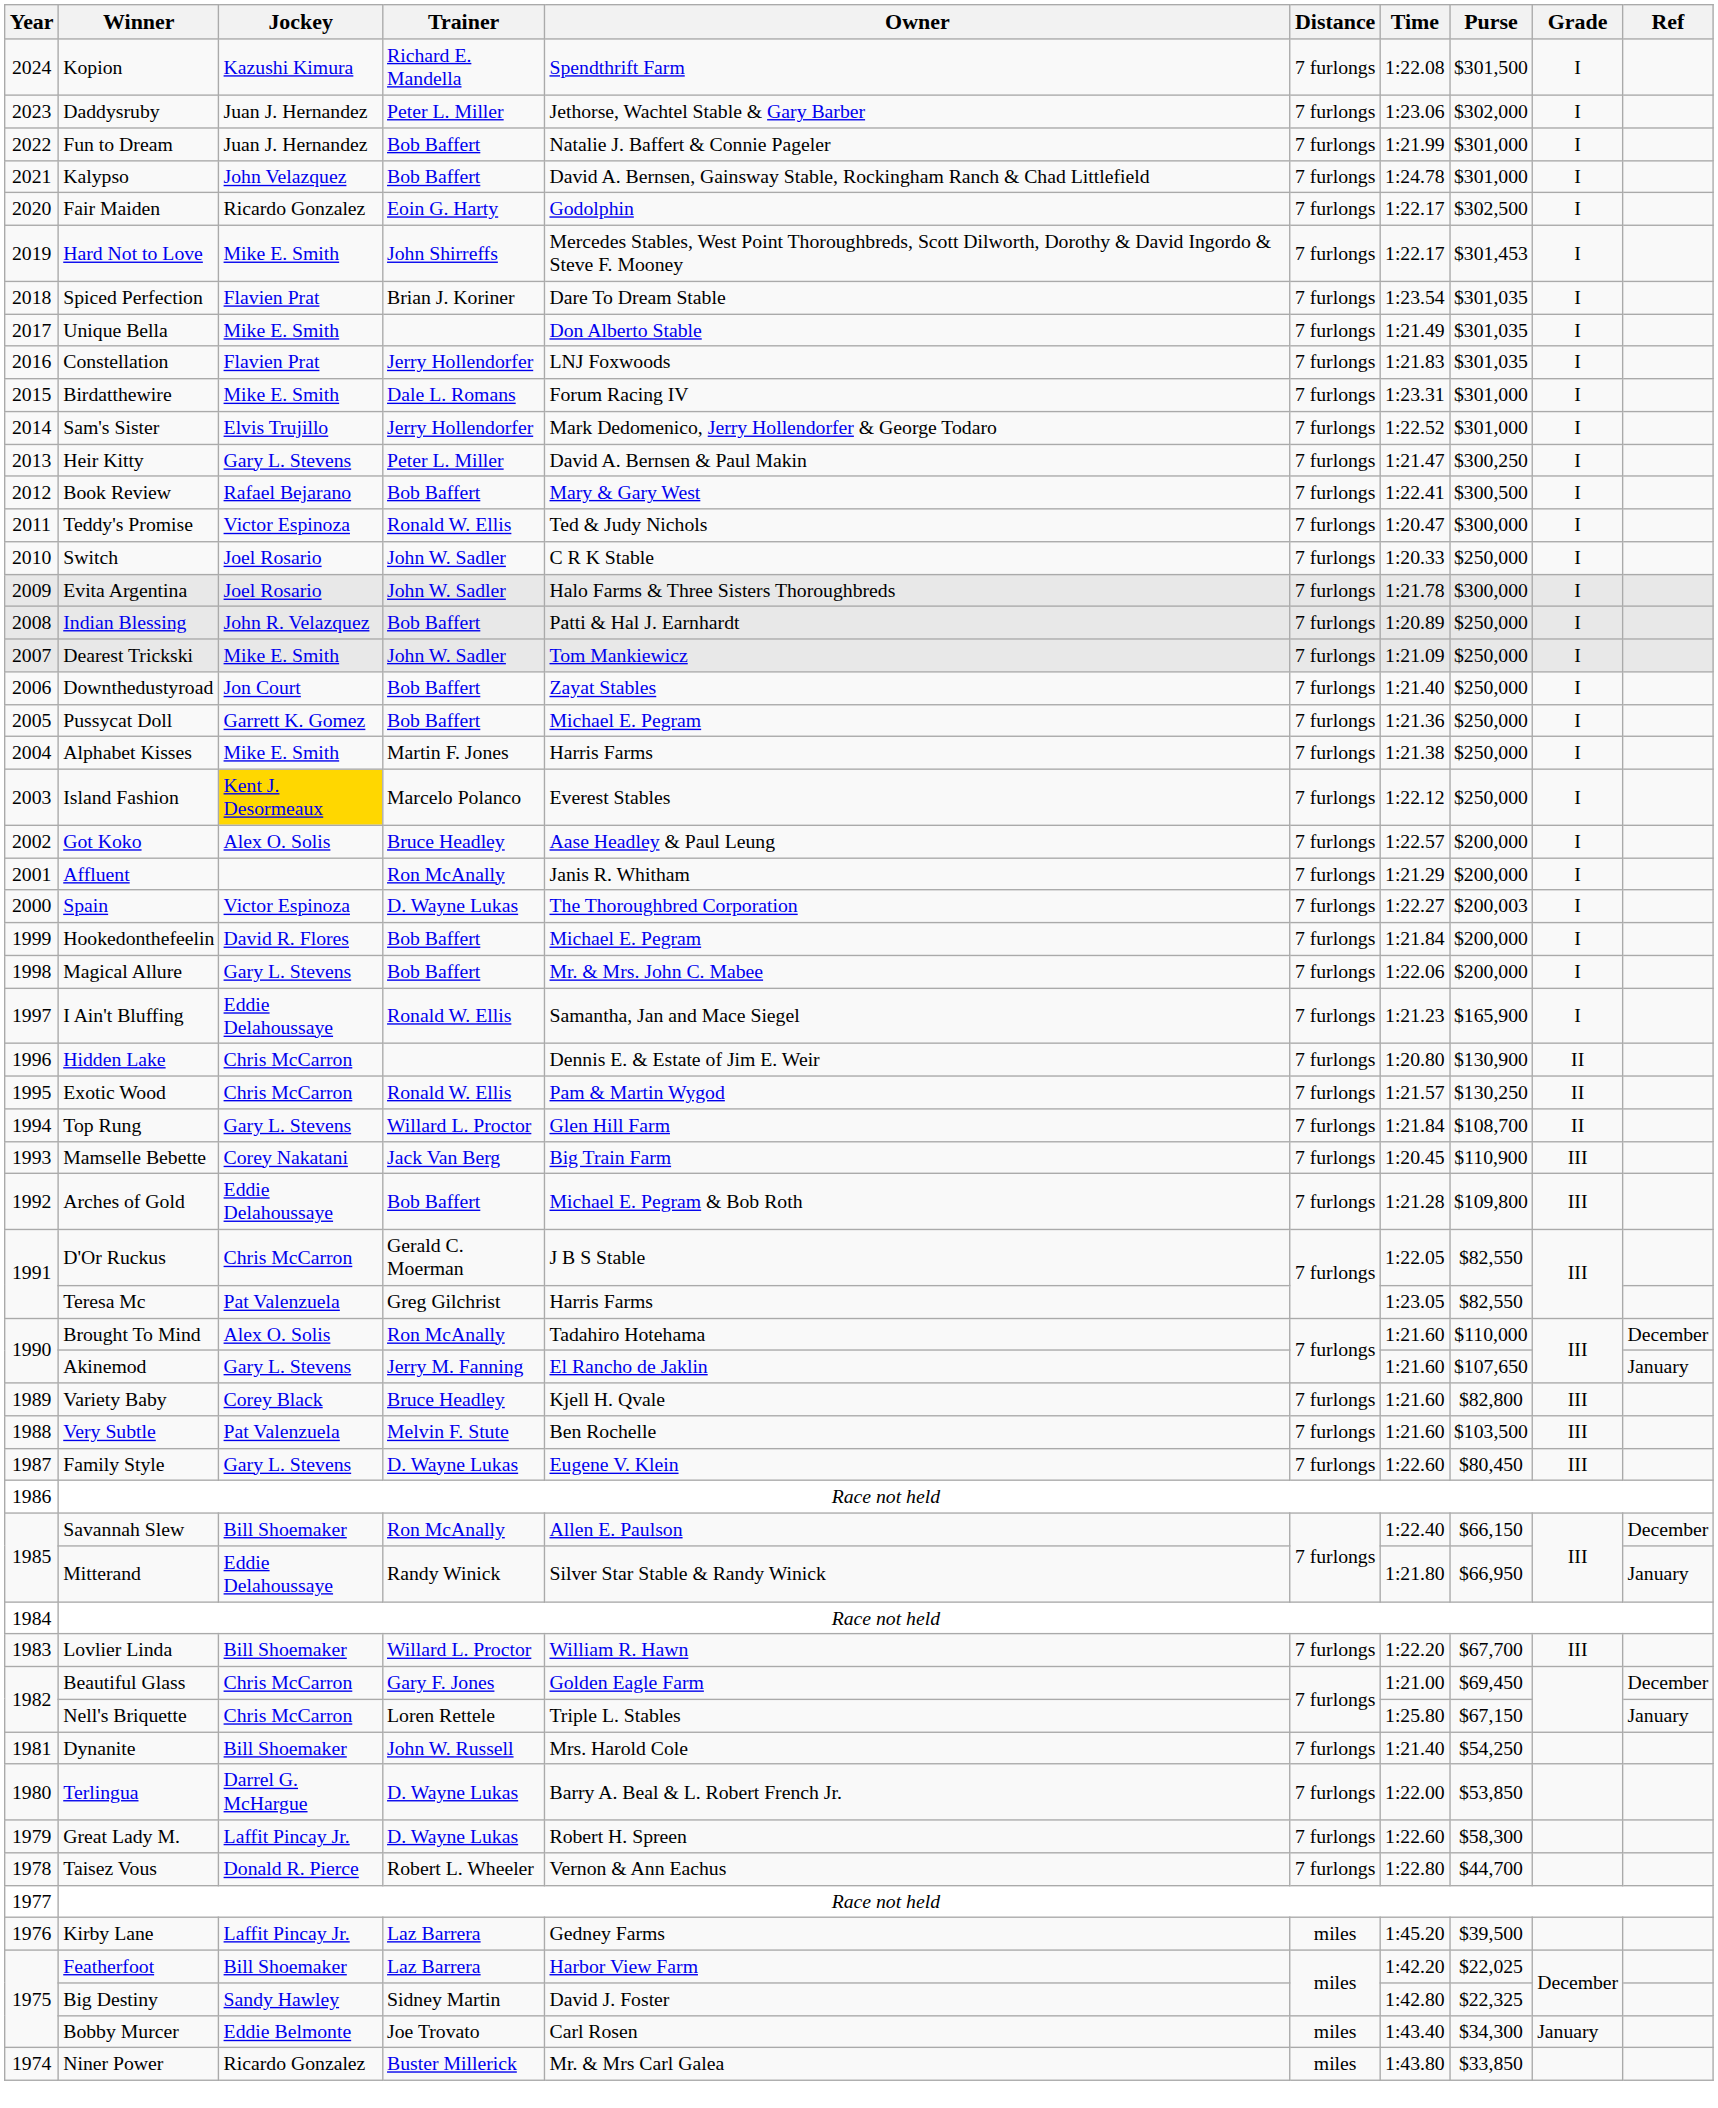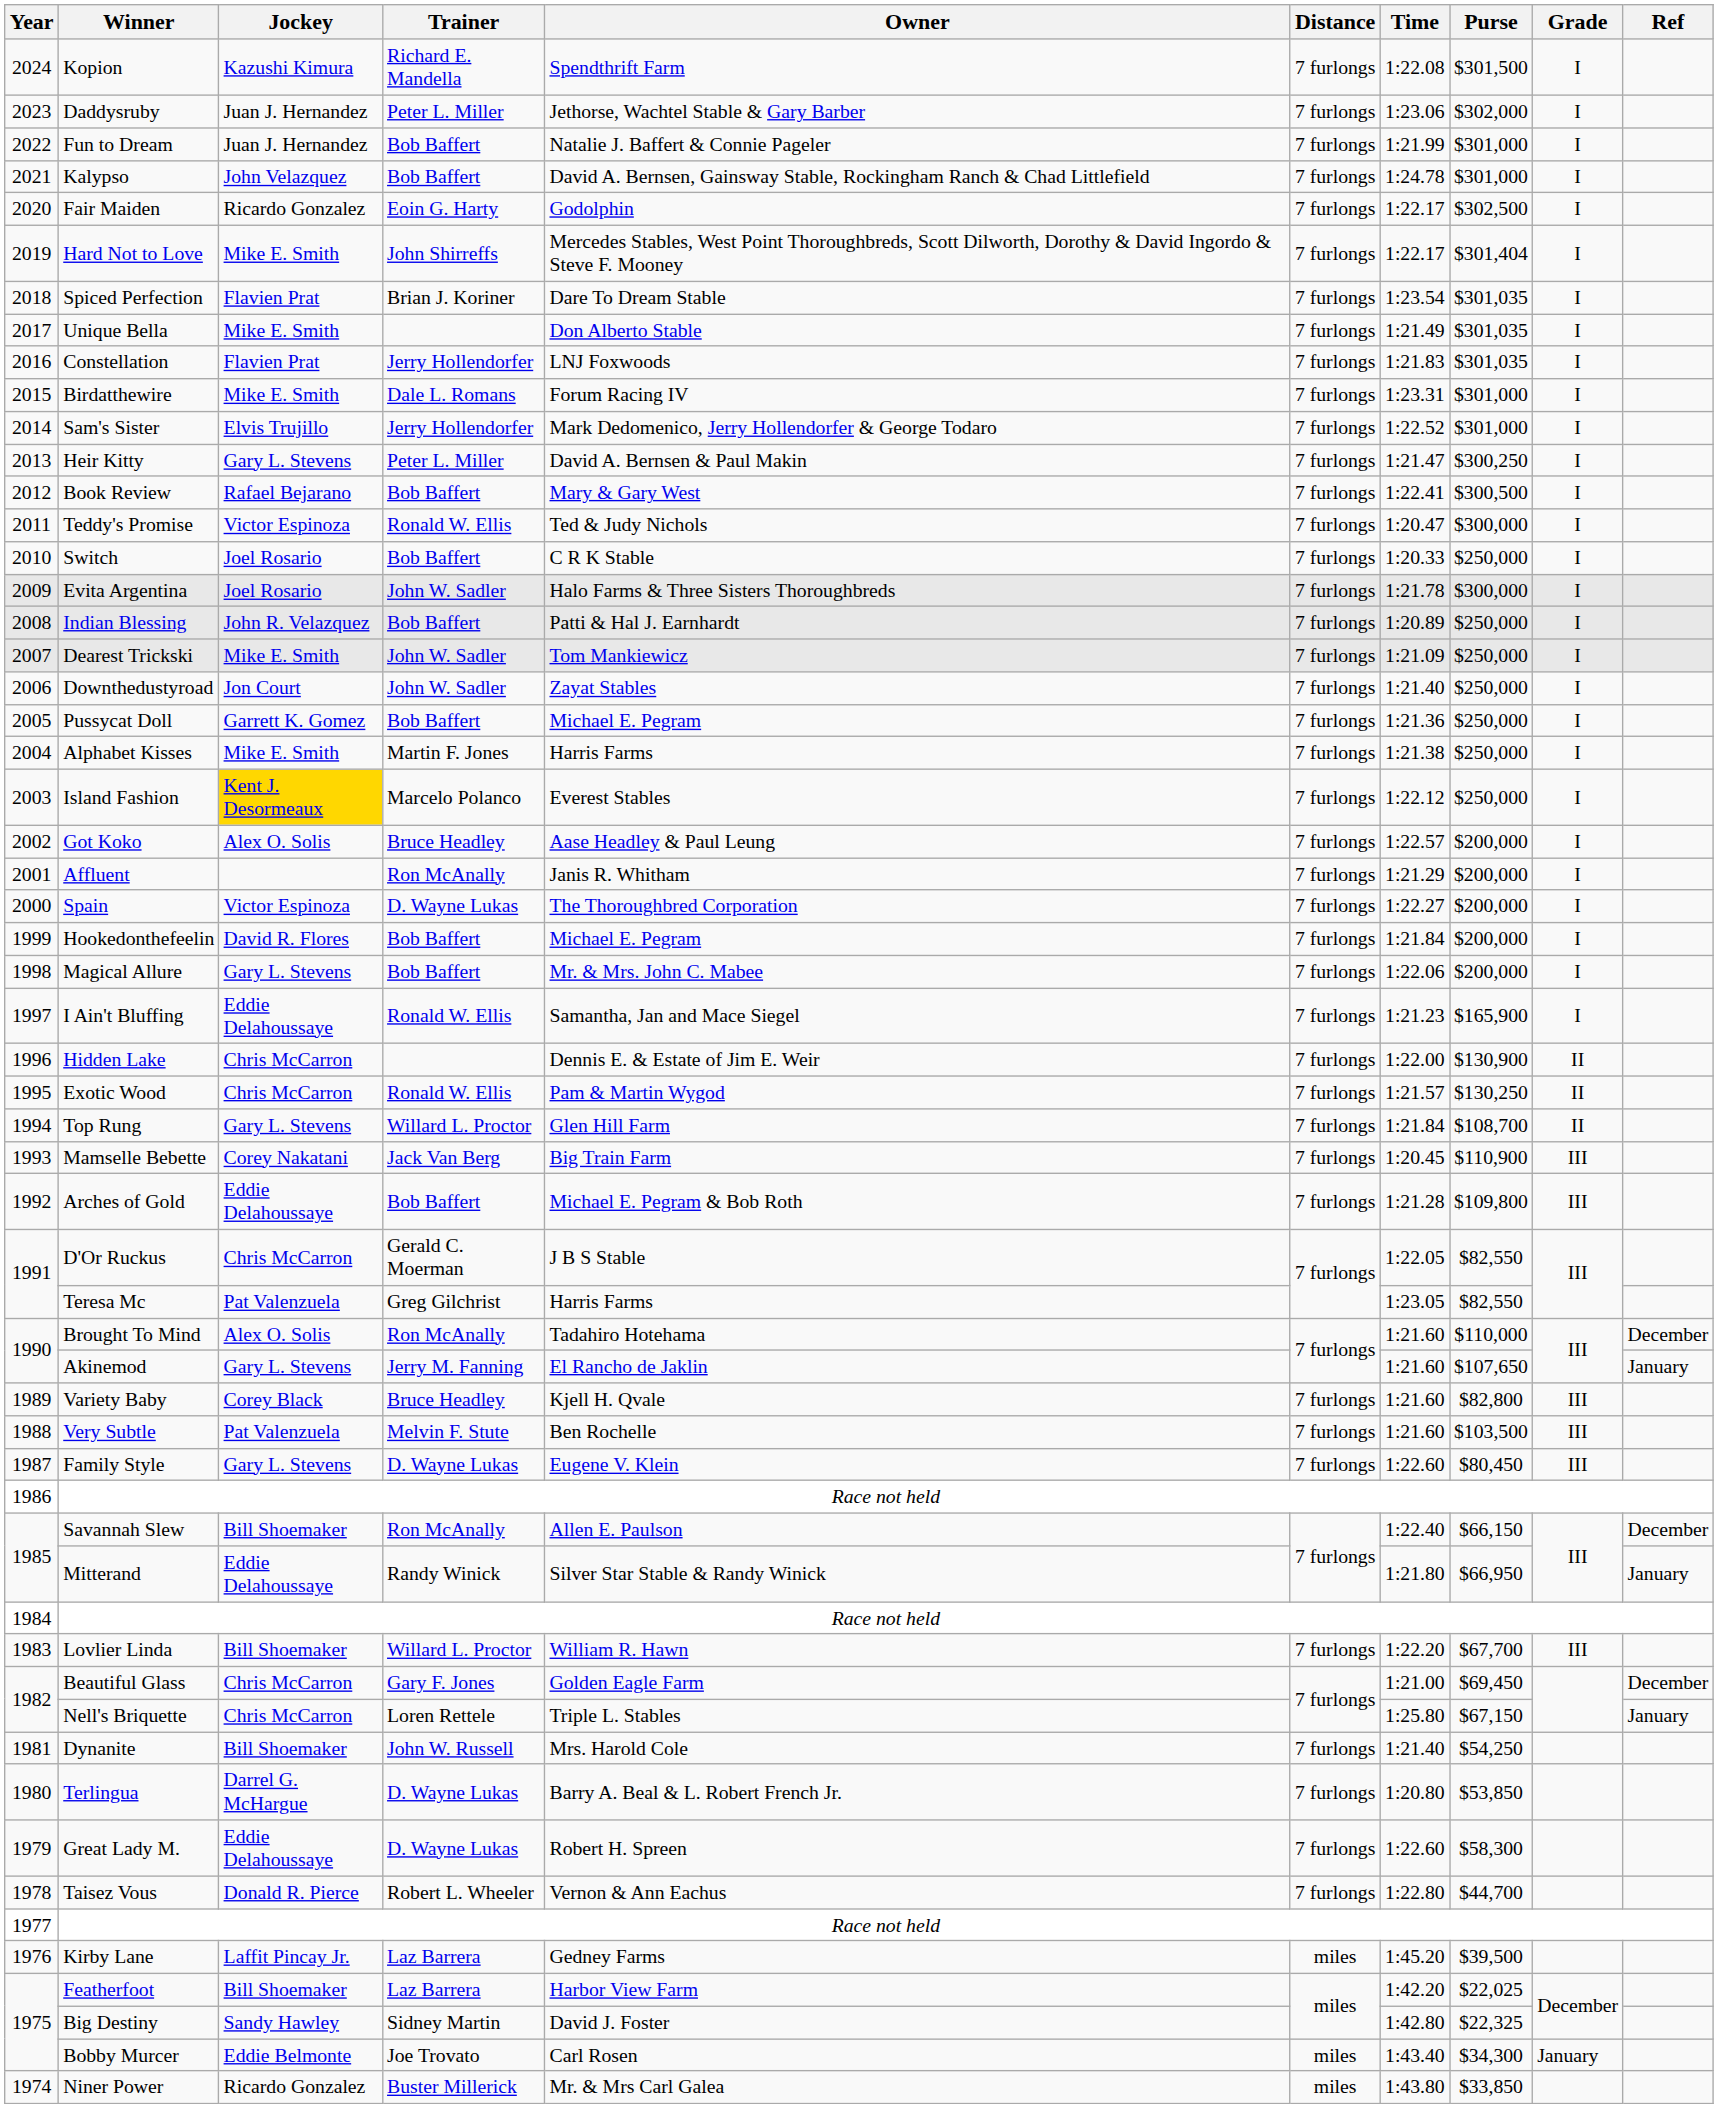Hard Not to Love | Purse: $301,453 -> $301,404
Switch | Trainer: John W. Sadler -> Bob Baffert
Downthedustyroad | Trainer: Bob Baffert -> John W. Sadler
Spain | Purse: $200,003 -> $200,000
Hidden Lake | Time: 1:20.80 -> 1:22.00
Terlingua | Time: 1:22.00 -> 1:20.80
Great Lady M. | Jockey: Laffit Pincay Jr. -> Eddie Delahoussaye
